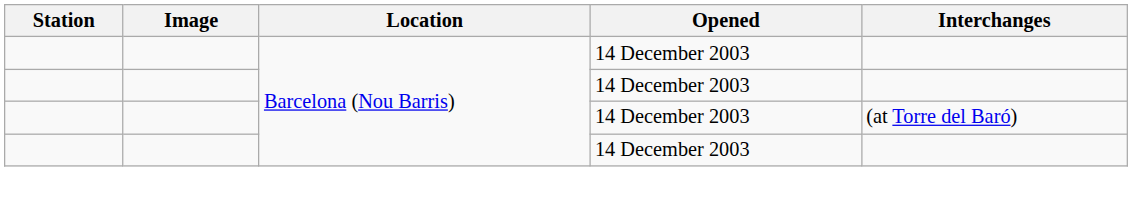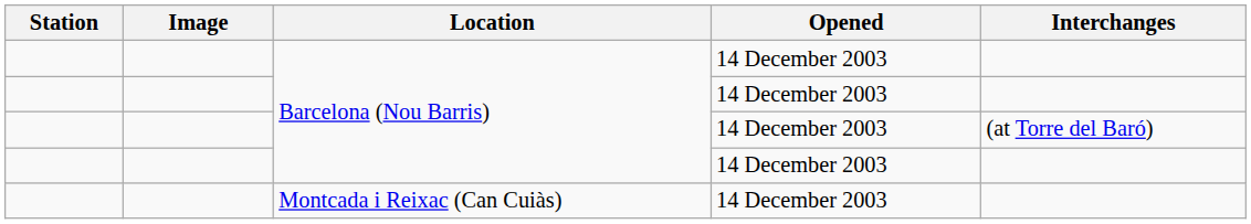+ row: Montcada i Reixac (Can Cuiàs) | 14 December 2003
